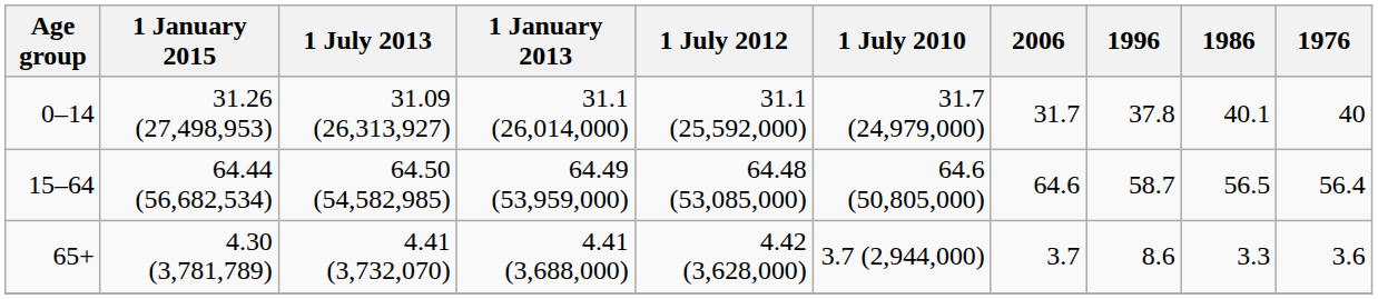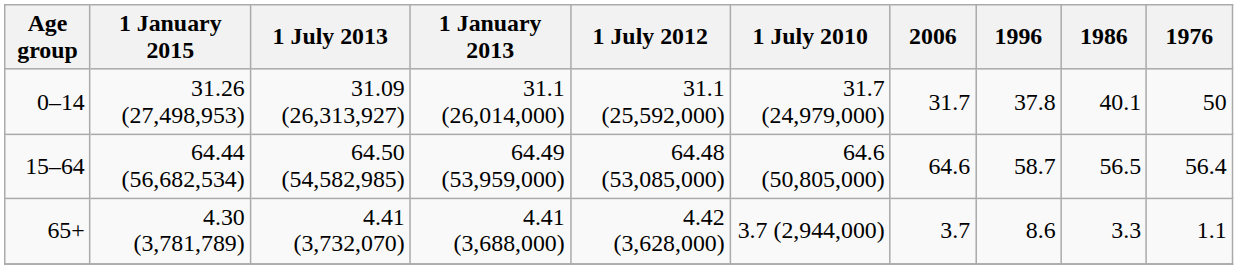0–14 | 1976: 40 -> 50
65+ | 1976: 3.6 -> 1.1
